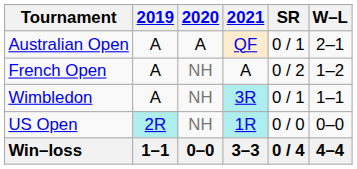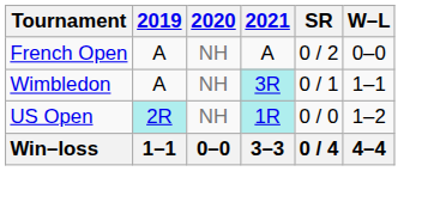- row: Australian Open | A | A | QF | 0 / 1 | 2–1
French Open | W–L: 1–2 -> 0–0
US Open | W–L: 0–0 -> 1–2
